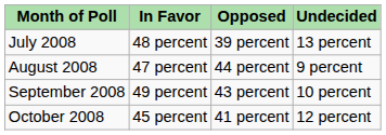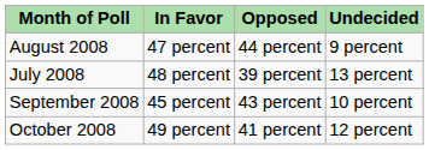rows swapped: July 2008 <-> August 2008
September 2008 | In Favor: 49 percent -> 45 percent
October 2008 | In Favor: 45 percent -> 49 percent
